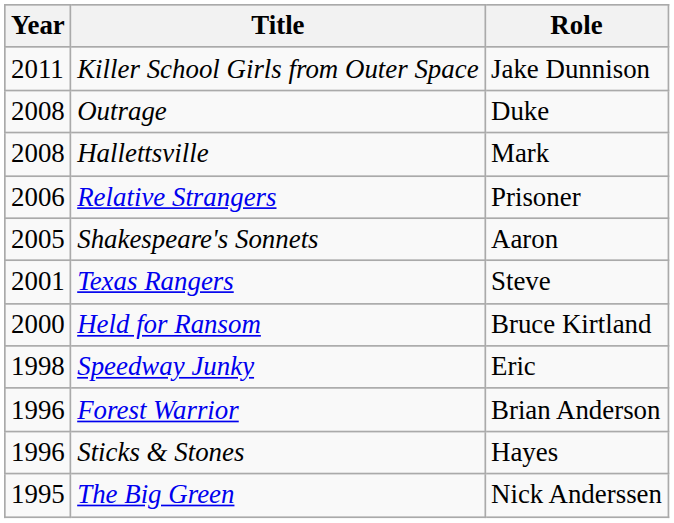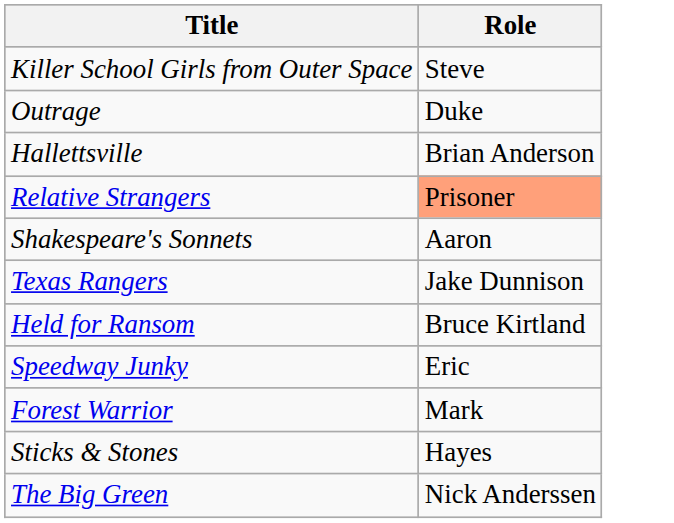- column: Year | 2011 | 2008 | 2008 | 2006 | 2005 | 2001 | 2000 | 1998 | 1996 | 1996 | 1995
Killer School Girls from Outer Space | Role: Jake Dunnison -> Steve
Hallettsville | Role: Mark -> Brian Anderson
Relative Strangers | Role: no background -> lightsalmon background
Texas Rangers | Role: Steve -> Jake Dunnison
Forest Warrior | Role: Brian Anderson -> Mark
